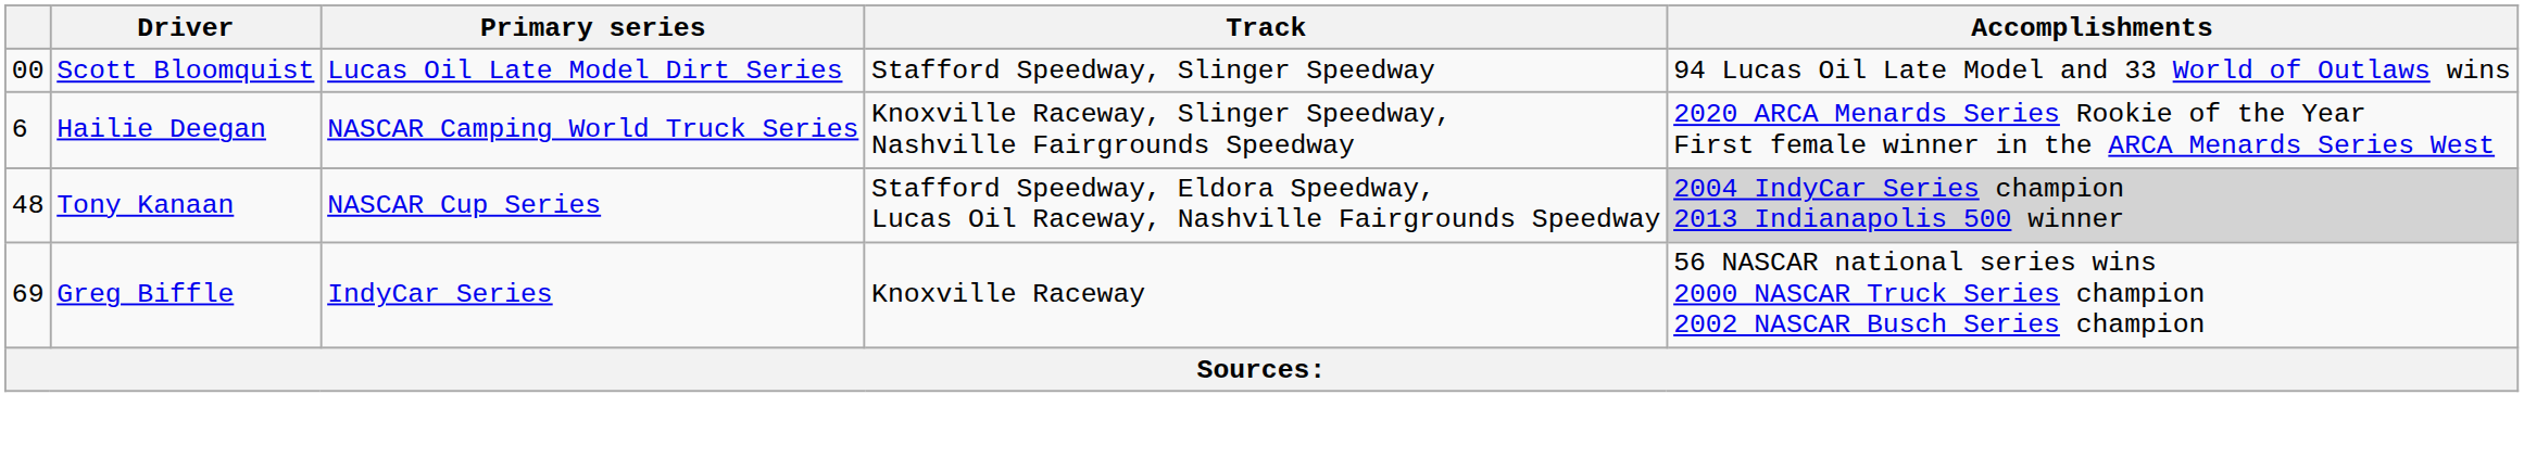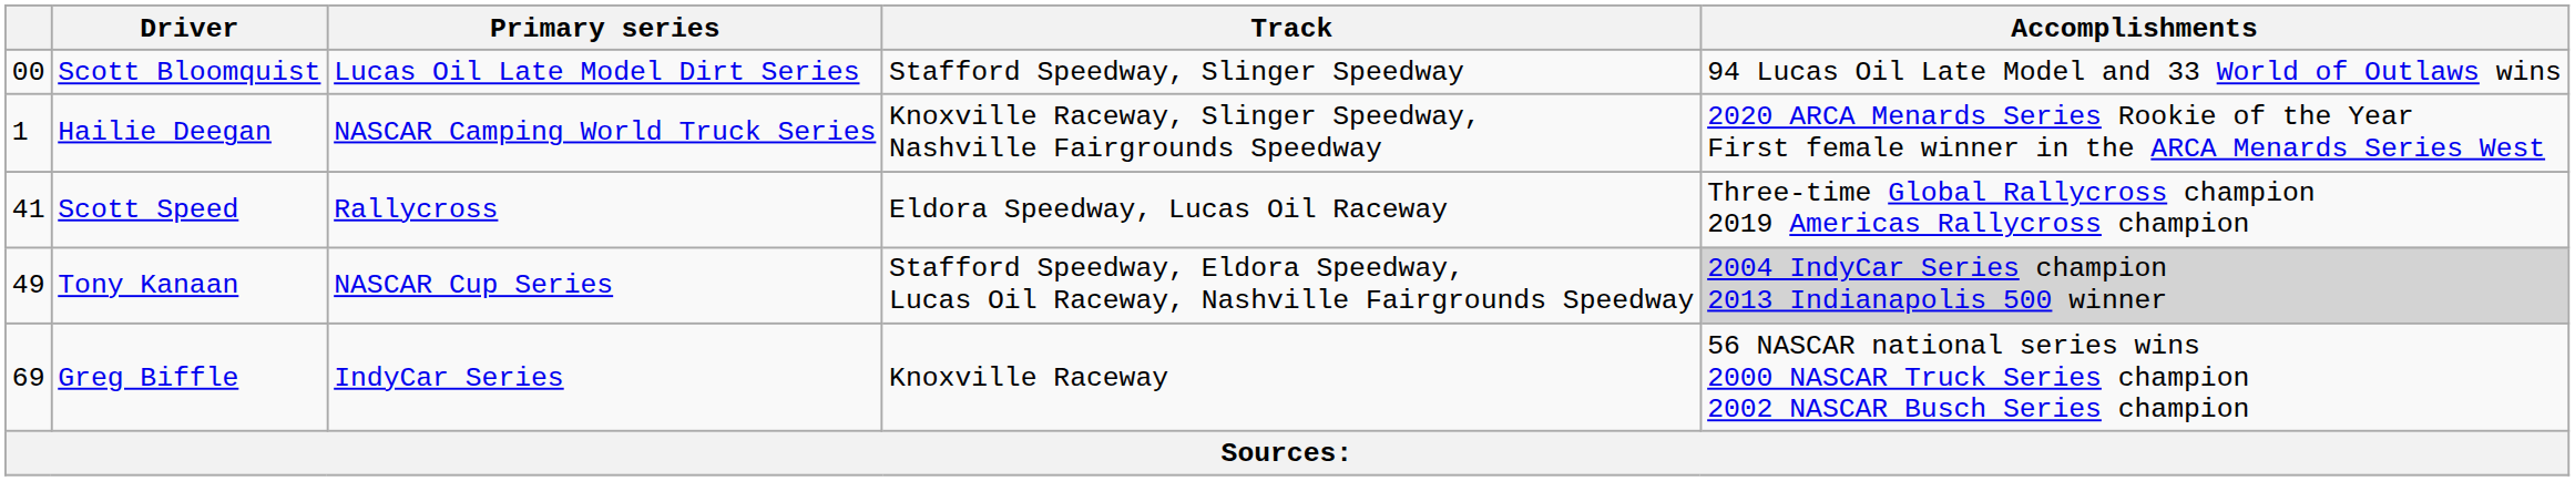Hailie Deegan | column 1: 6 -> 1
+ row: 41 | Scott Speed | Rallycross | Eldora Speedway, Lucas Oil Raceway | Three-time Global Rallycross champion 2019 Americas Rallycross champion
Tony Kanaan | column 1: 48 -> 49
